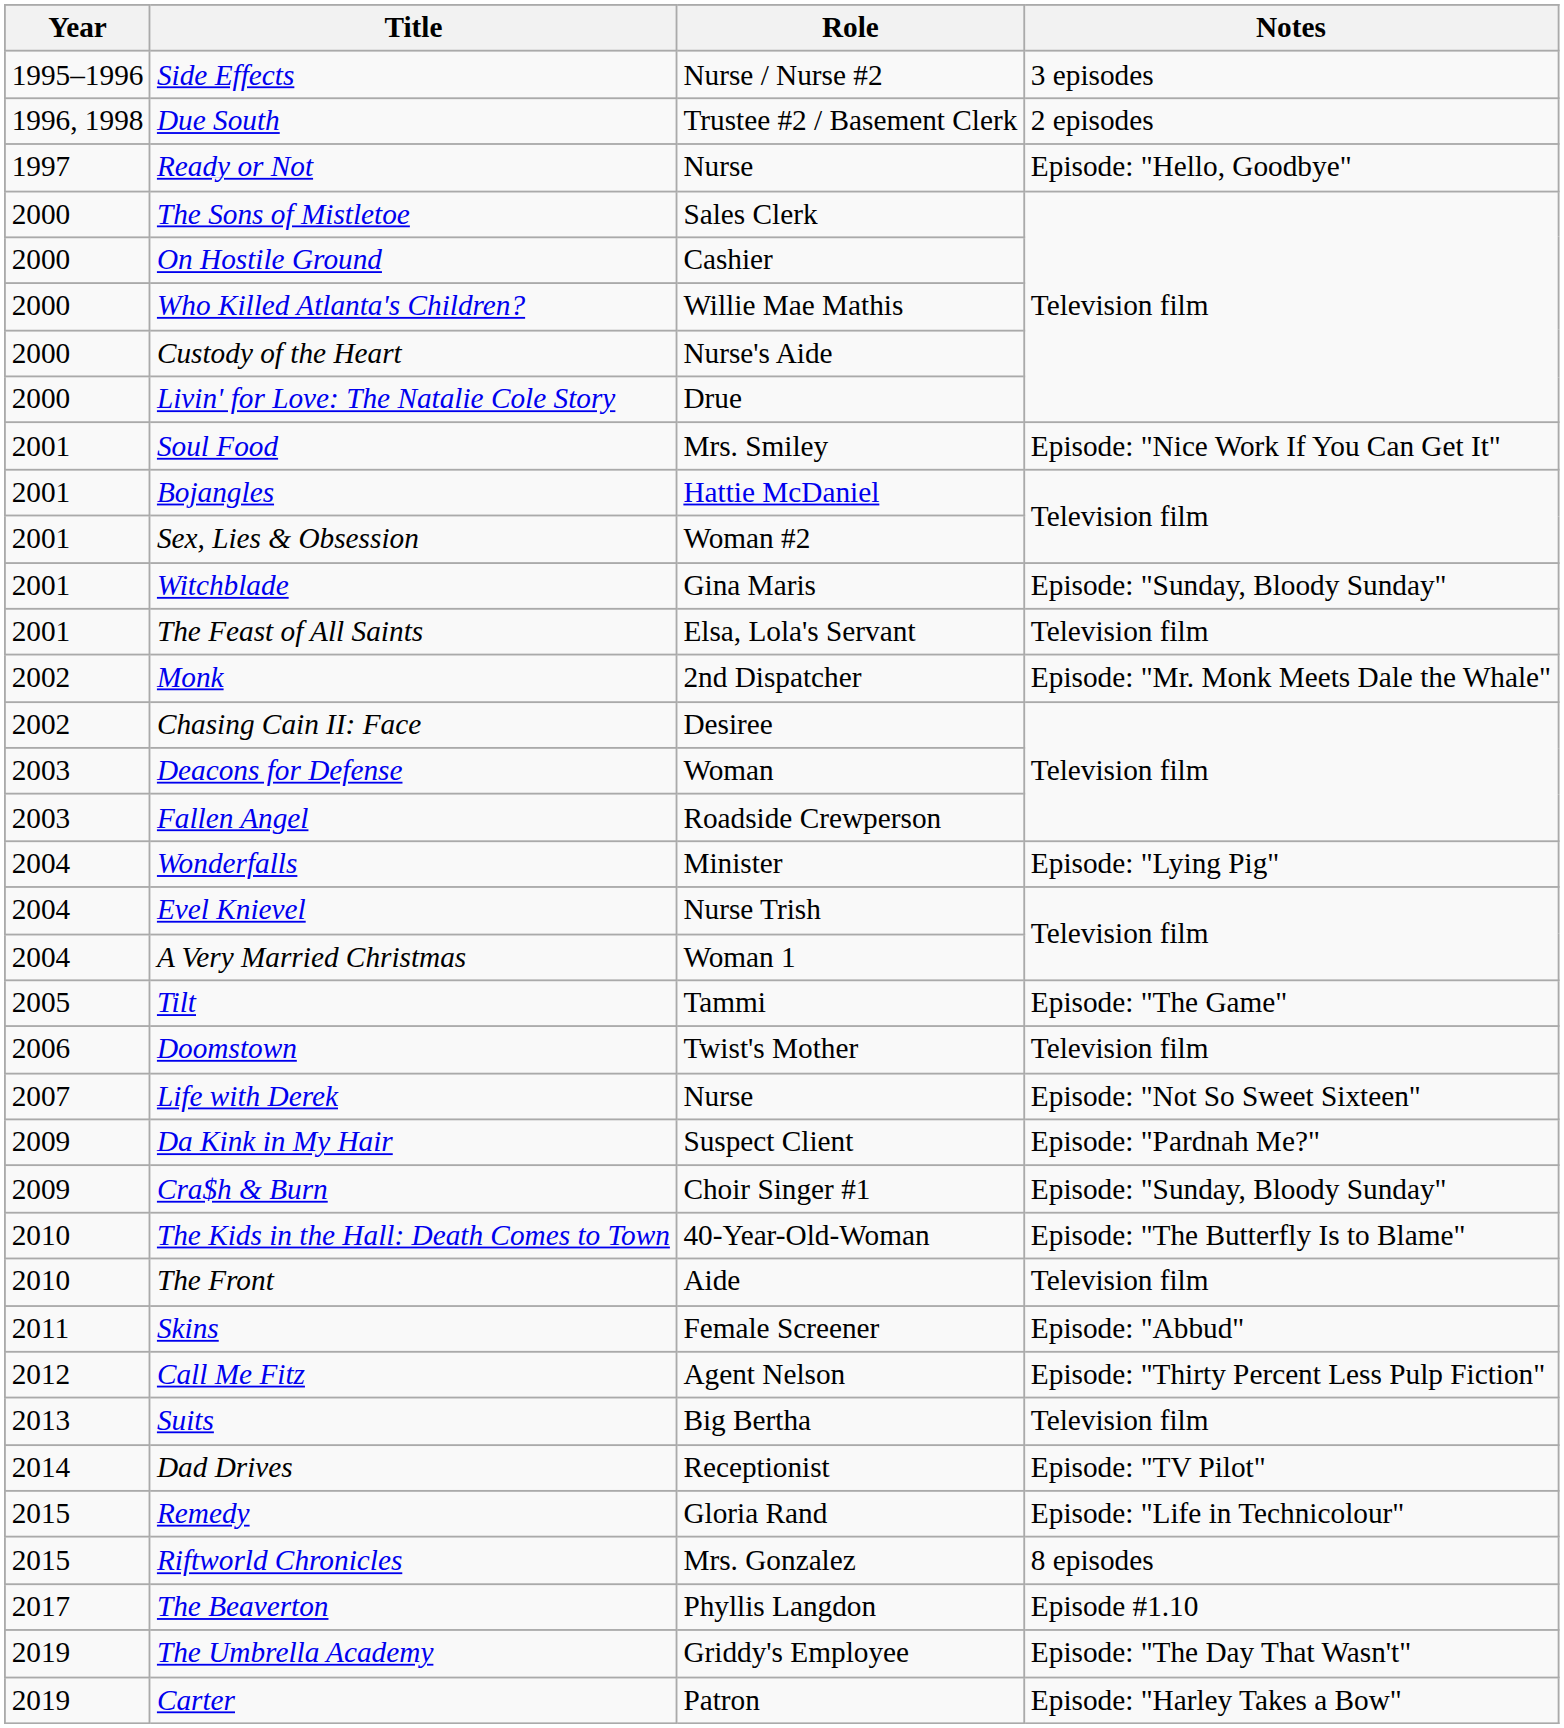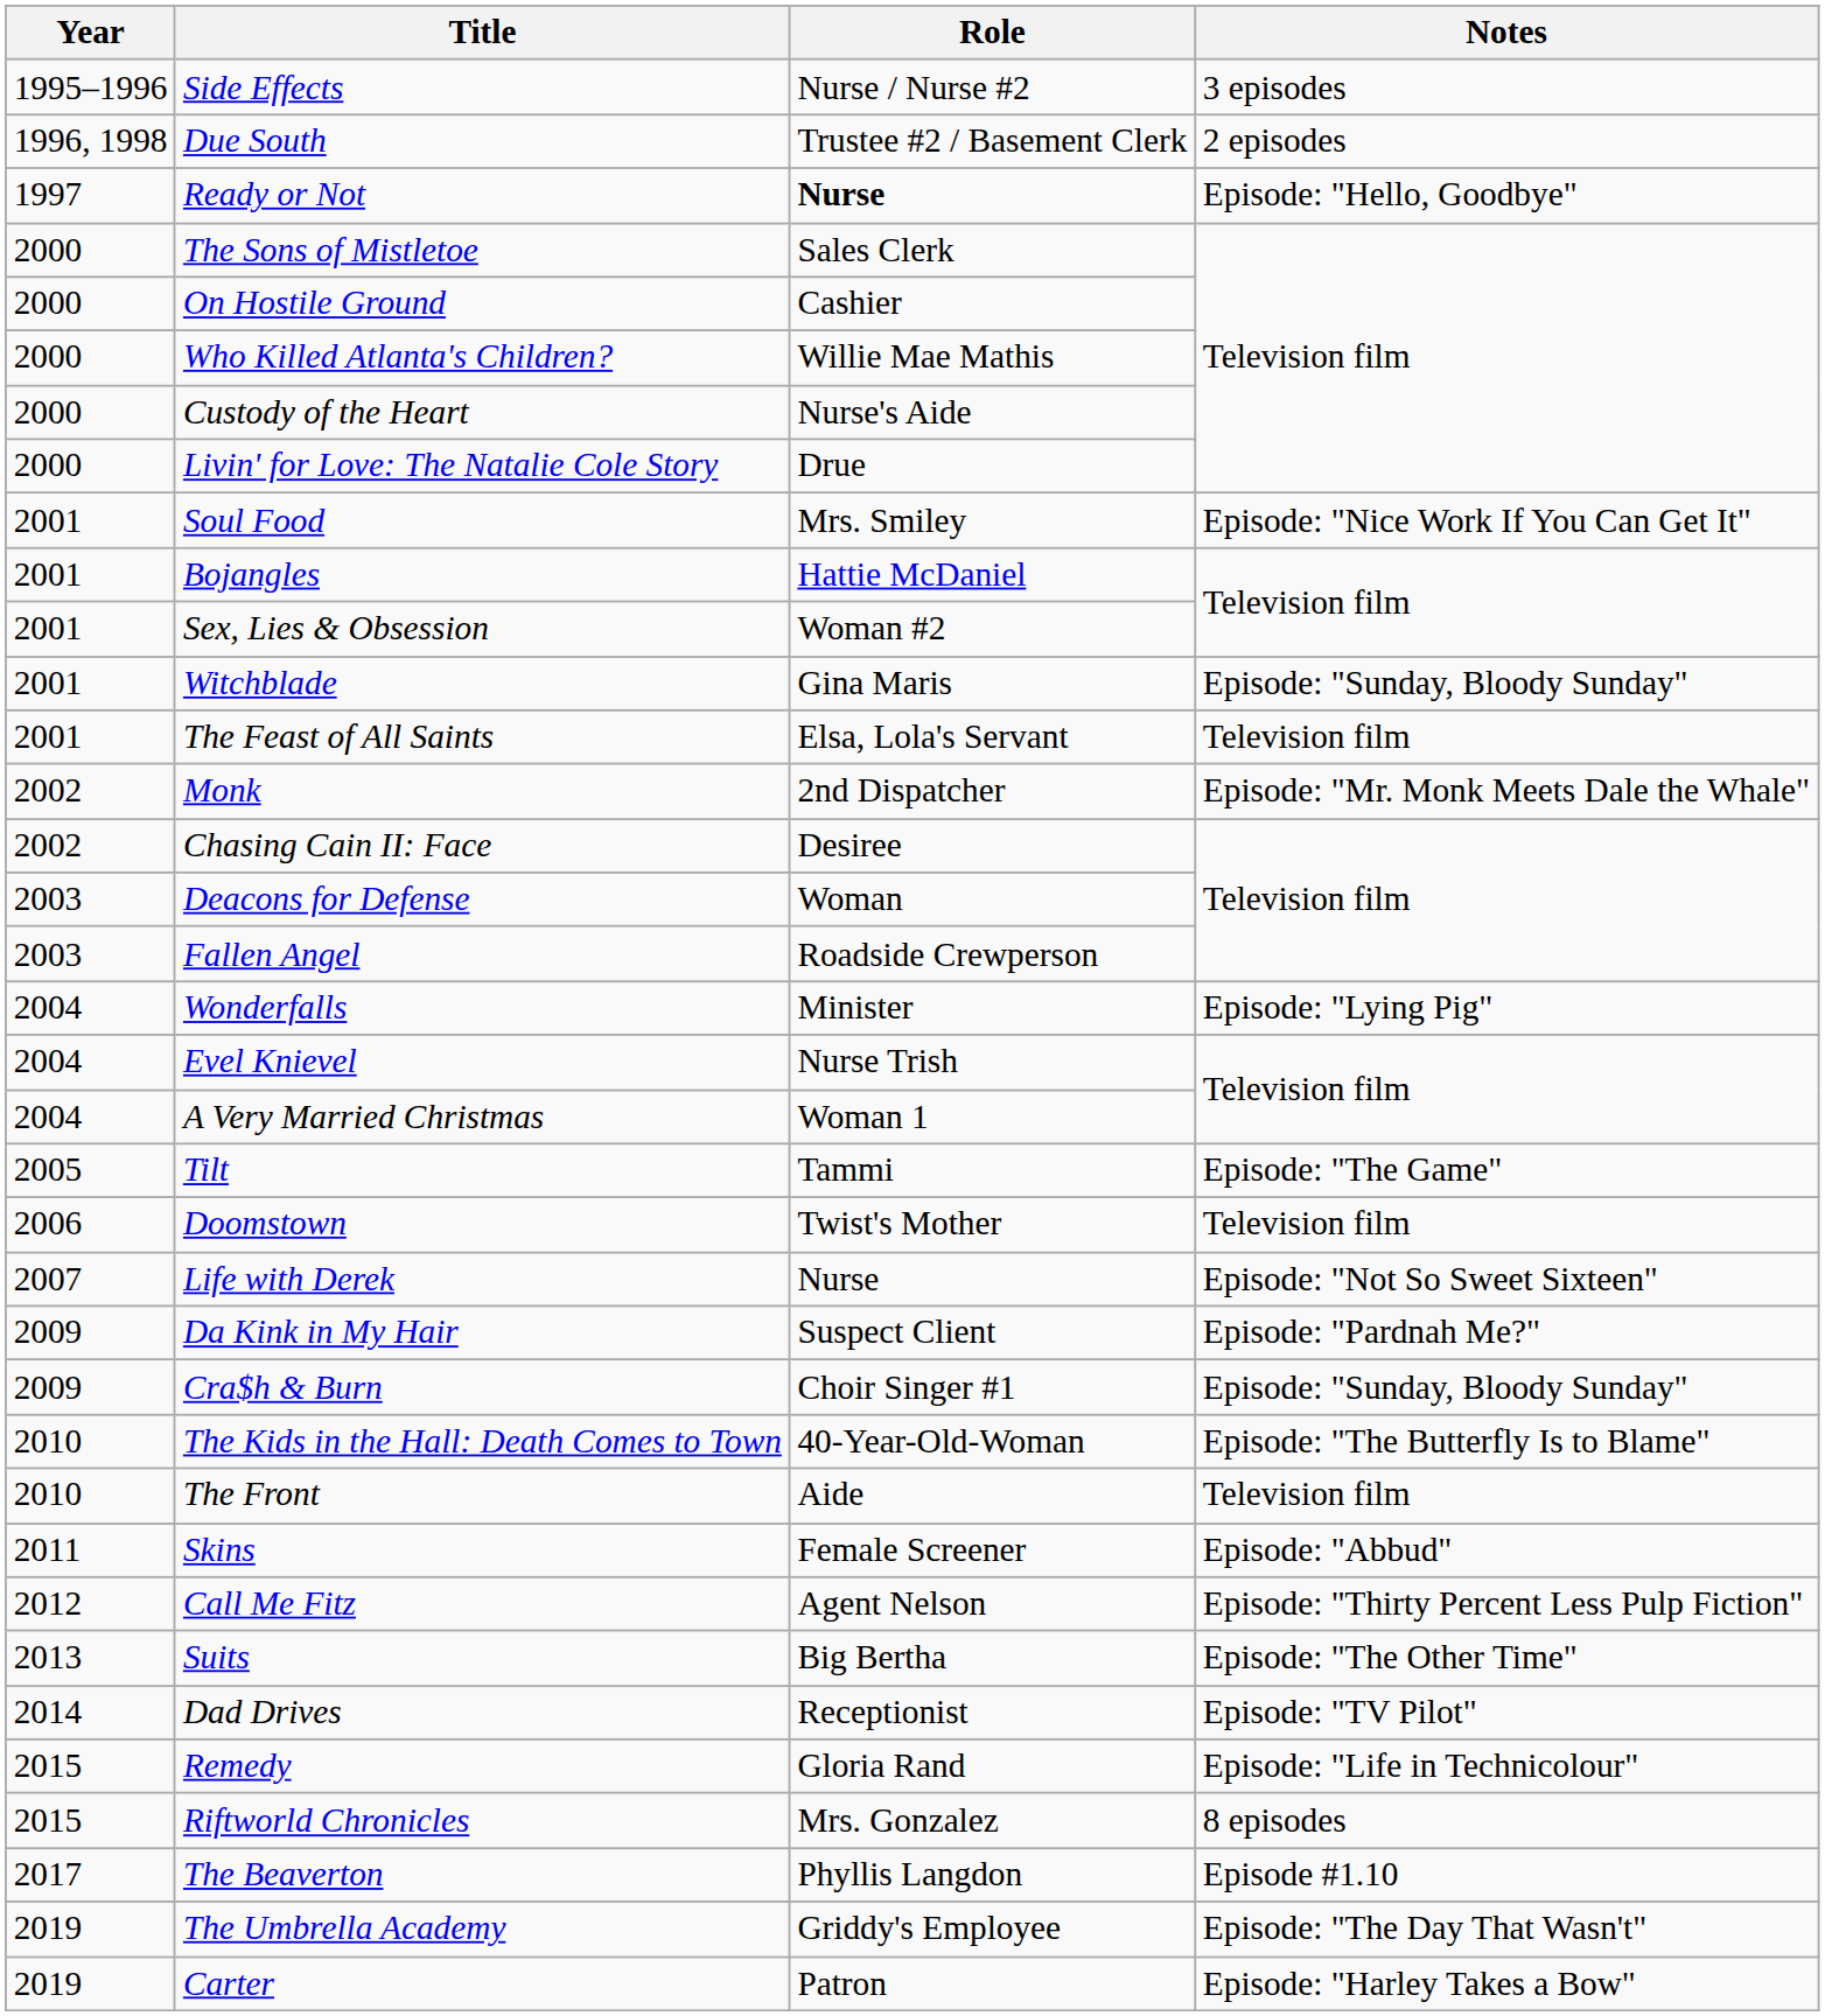Ready or Not | Role: normal -> bold
Suits | Notes: Television film -> Episode: "The Other Time"
